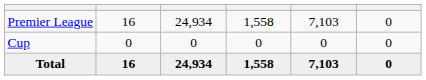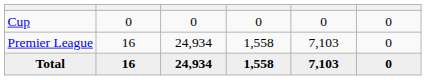rows swapped: Premier League <-> Cup
